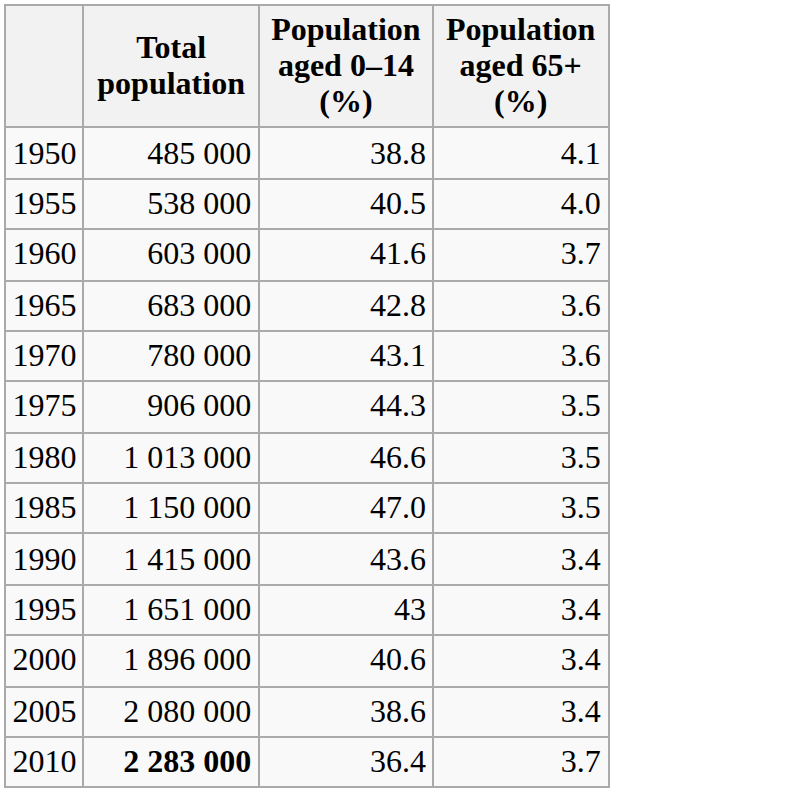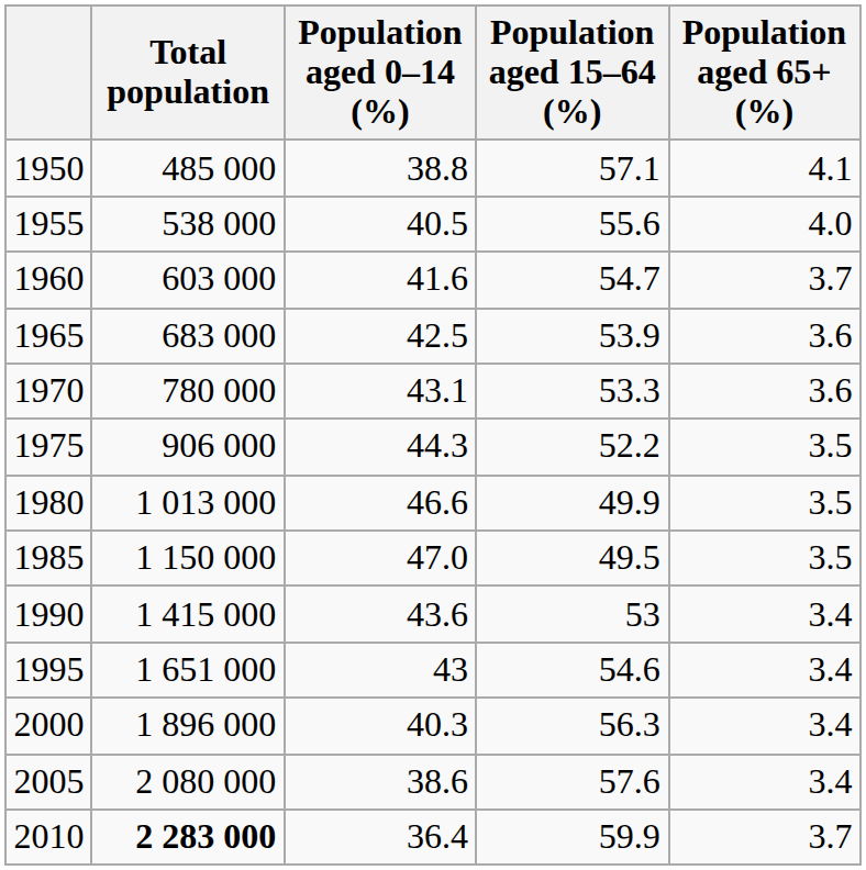+ column: Population aged 15–64 (%) | 57.1 | 55.6 | 54.7 | 53.9 | 53.3 | 52.2 | 49.9 | 49.5 | 53 | 54.6 | 56.3 | 57.6 | 59.9
1965 | Population aged 0–14 (%): 42.8 -> 42.5
2000 | Population aged 0–14 (%): 40.6 -> 40.3
